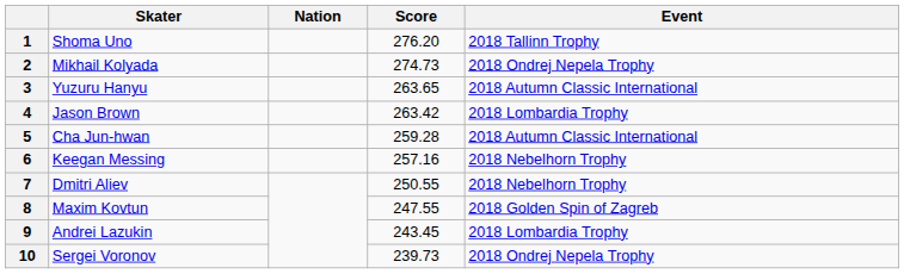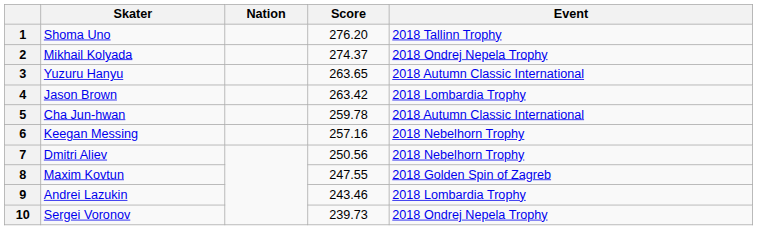2 | Score: 274.73 -> 274.37
5 | Score: 259.28 -> 259.78
7 | Score: 250.55 -> 250.56
9 | Score: 243.45 -> 243.46
